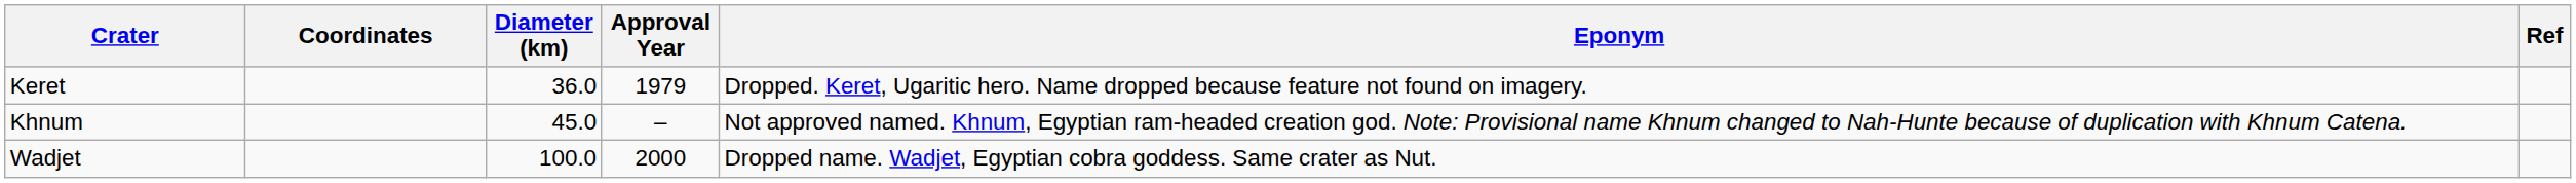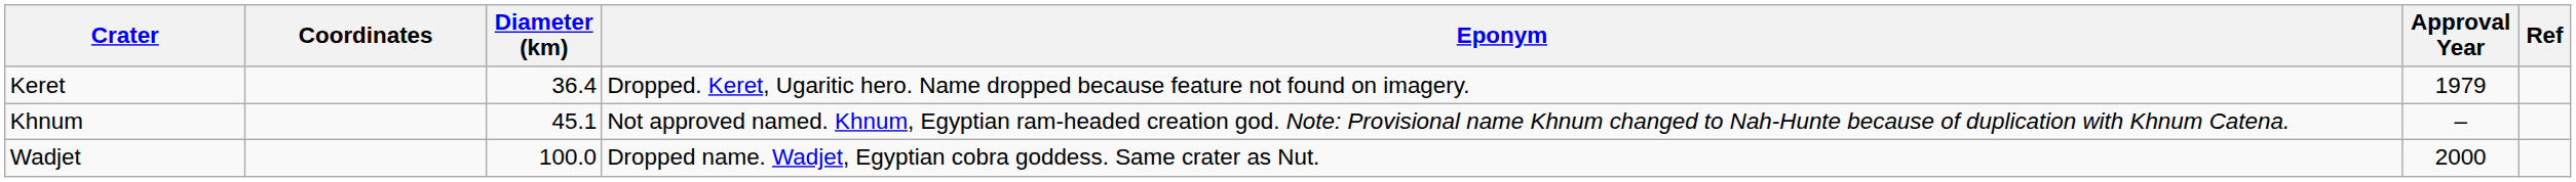columns swapped: Approval Year <-> Eponym
Keret | Diameter (km): 36.0 -> 36.4
Khnum | Diameter (km): 45.0 -> 45.1
